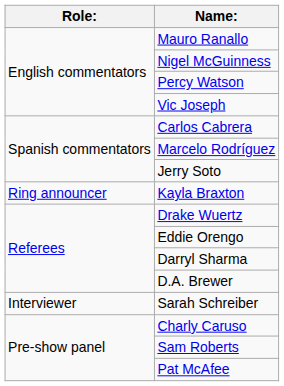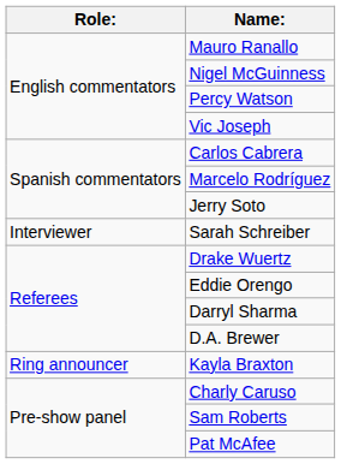rows swapped: Kayla Braxton <-> Sarah Schreiber
